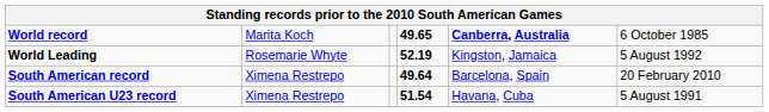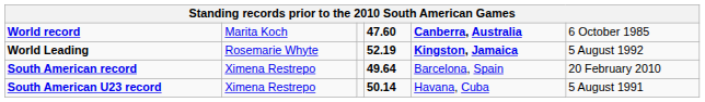World record | column 4: 49.65 -> 47.60
World Leading | column 5: normal -> bold
South American U23 record | column 4: 51.54 -> 50.14
